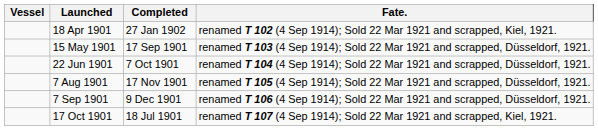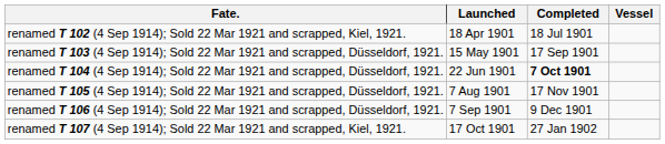columns swapped: Vessel <-> Fate.
18 Apr 1901 | Completed: 27 Jan 1902 -> 18 Jul 1901
22 Jun 1901 | Completed: normal -> bold
17 Oct 1901 | Completed: 18 Jul 1901 -> 27 Jan 1902
